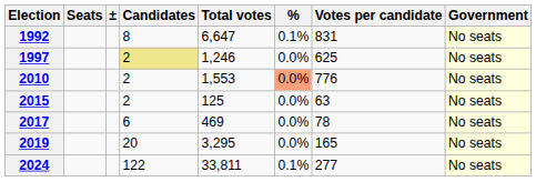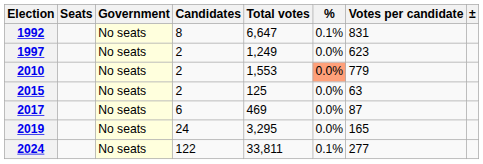columns swapped: ± <-> Government
1997 | Candidates: khaki background -> no background
1997 | Total votes: 1,246 -> 1,249
1997 | Votes per candidate: 625 -> 623
2010 | Votes per candidate: 776 -> 779
2017 | Votes per candidate: 78 -> 87
2019 | Candidates: 20 -> 24
